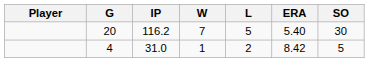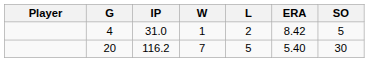rows swapped: 20 <-> 4
